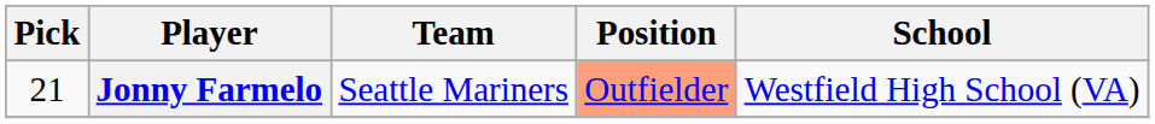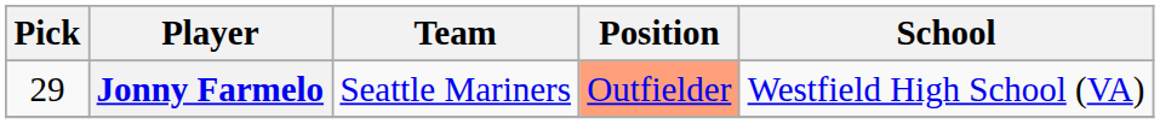Jonny Farmelo | Pick: 21 -> 29
